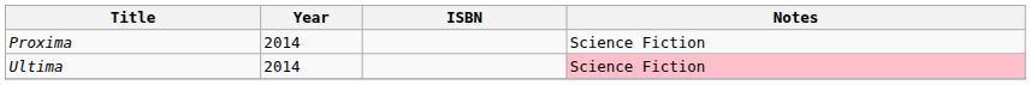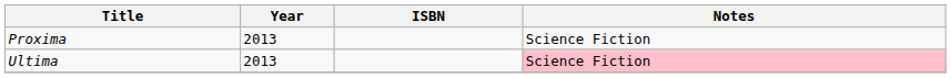Proxima | Year: 2014 -> 2013
Ultima | Year: 2014 -> 2013
